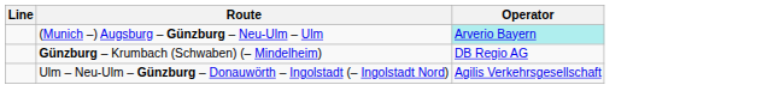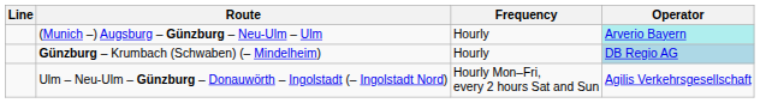+ column: Frequency | Hourly | Hourly | Hourly Mon–Fri, every 2 hours Sat and Sun
Günzburg – Krumbach (Schwaben) (– Mindelheim) | Operator: no background -> lightblue background
